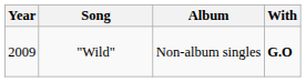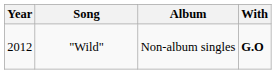"Wild" | Year: 2009 -> 2012
